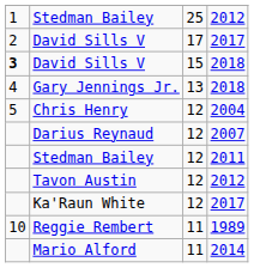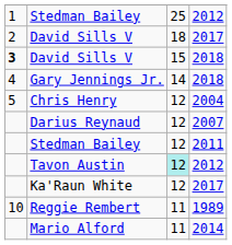David Sills V / 2017 | column 3: 17 -> 18
Gary Jennings Jr. | column 3: 13 -> 14
Tavon Austin | column 3: no background -> paleturquoise background
